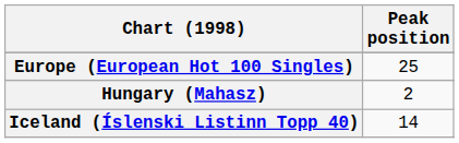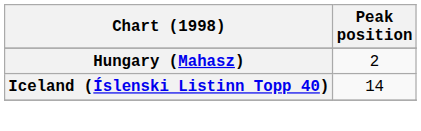- row: Europe (European Hot 100 Singles) | 25
